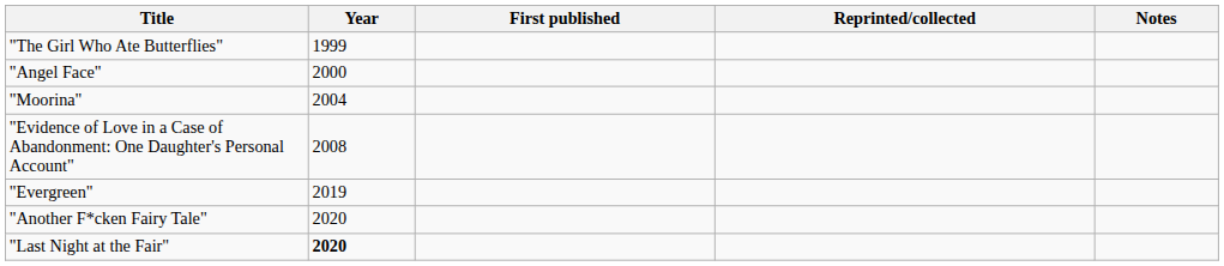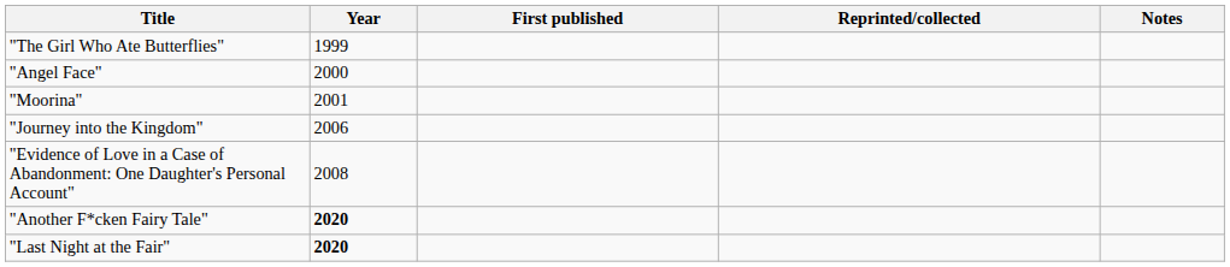"Moorina" | Year: 2004 -> 2001
+ row: "Journey into the Kingdom" | 2006
- row: "Evergreen" | 2019
"Another F*cken Fairy Tale" | Year: normal -> bold
